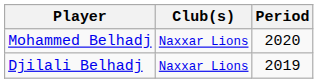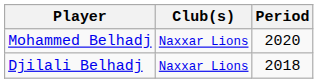Djilali Belhadj | Period: 2019 -> 2018
